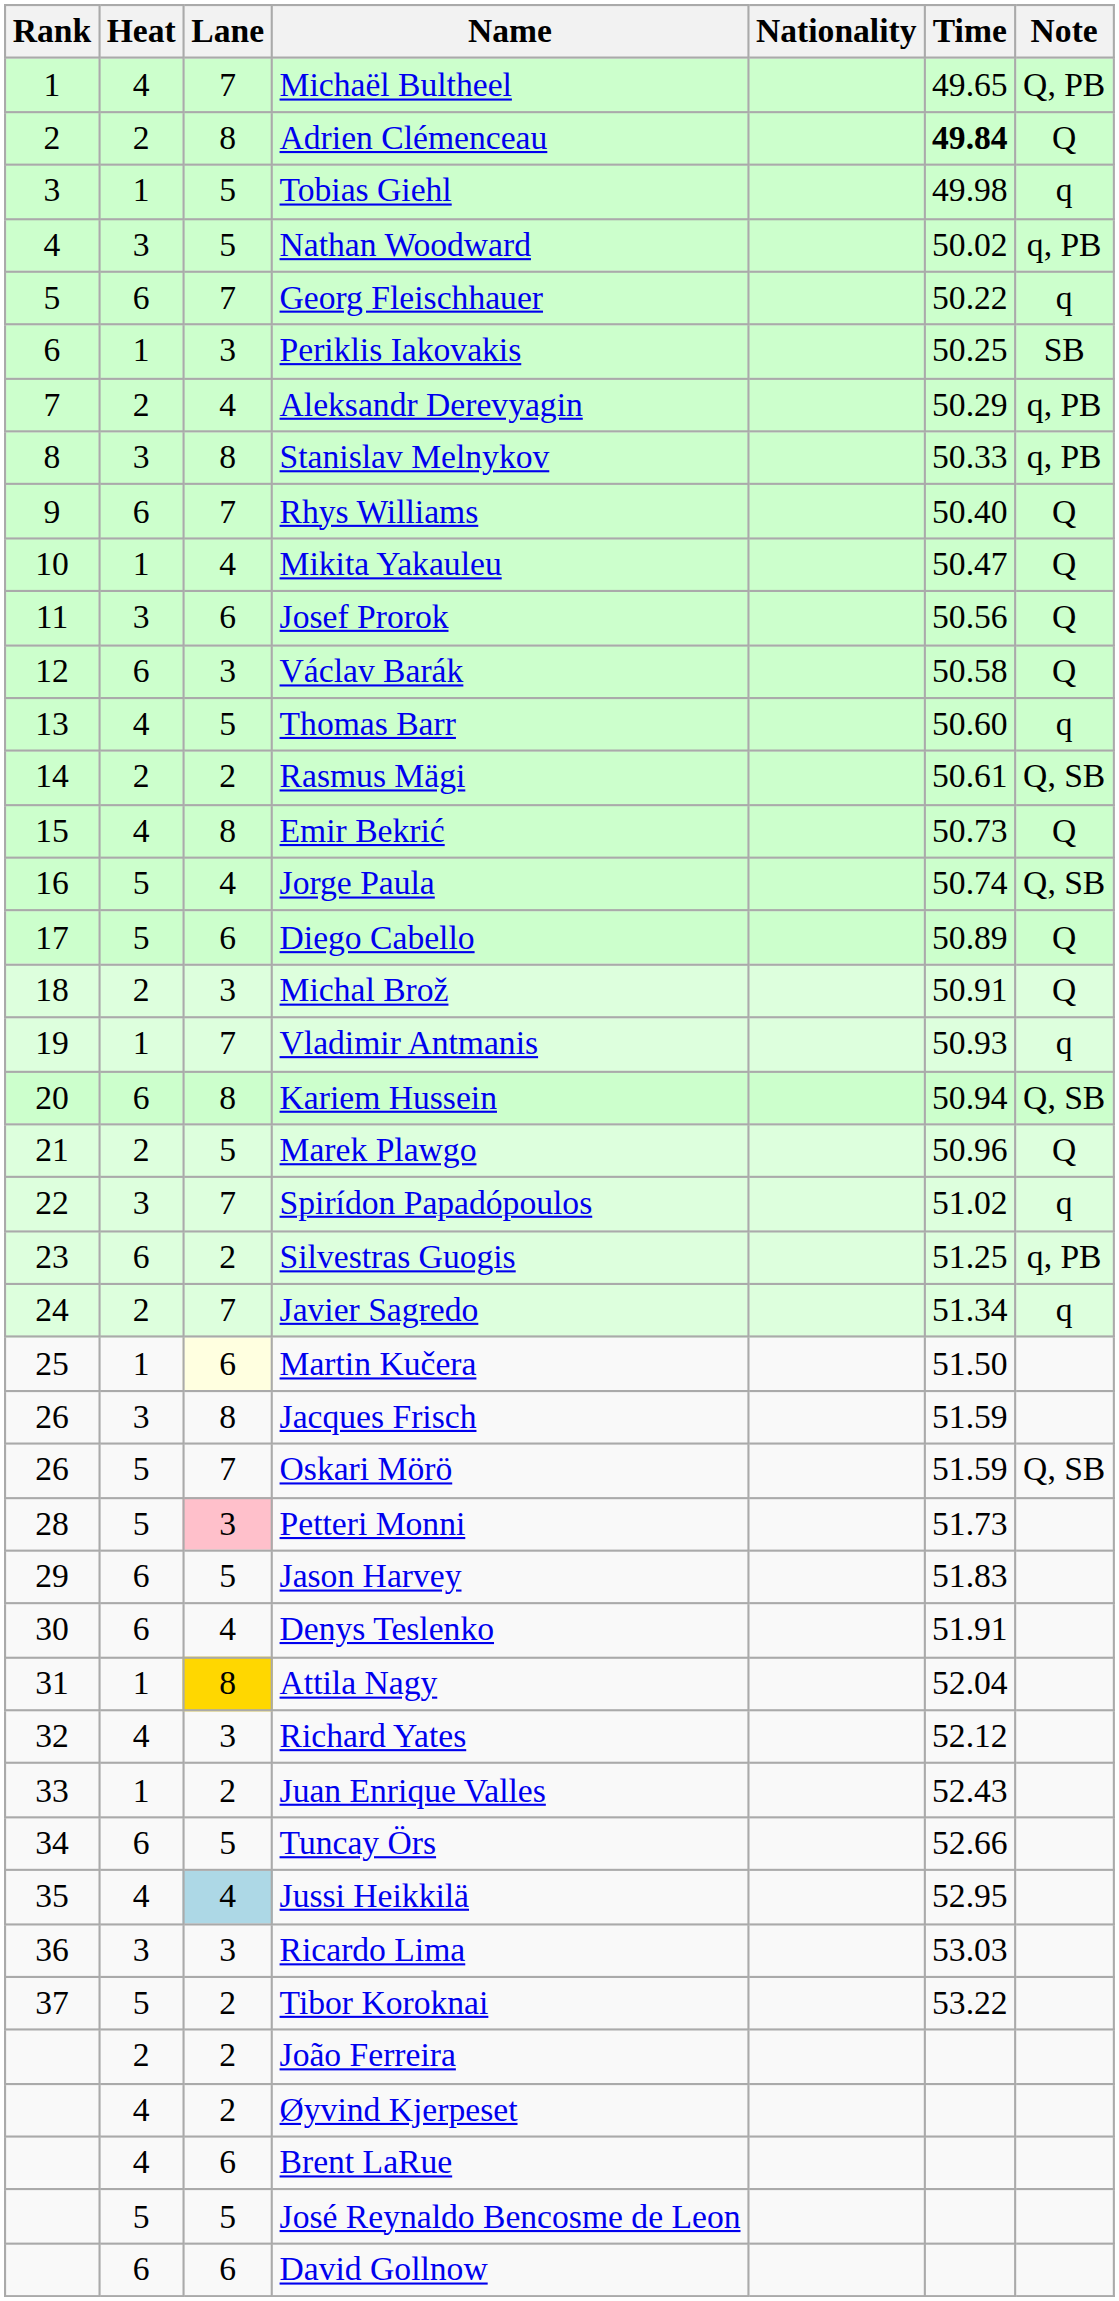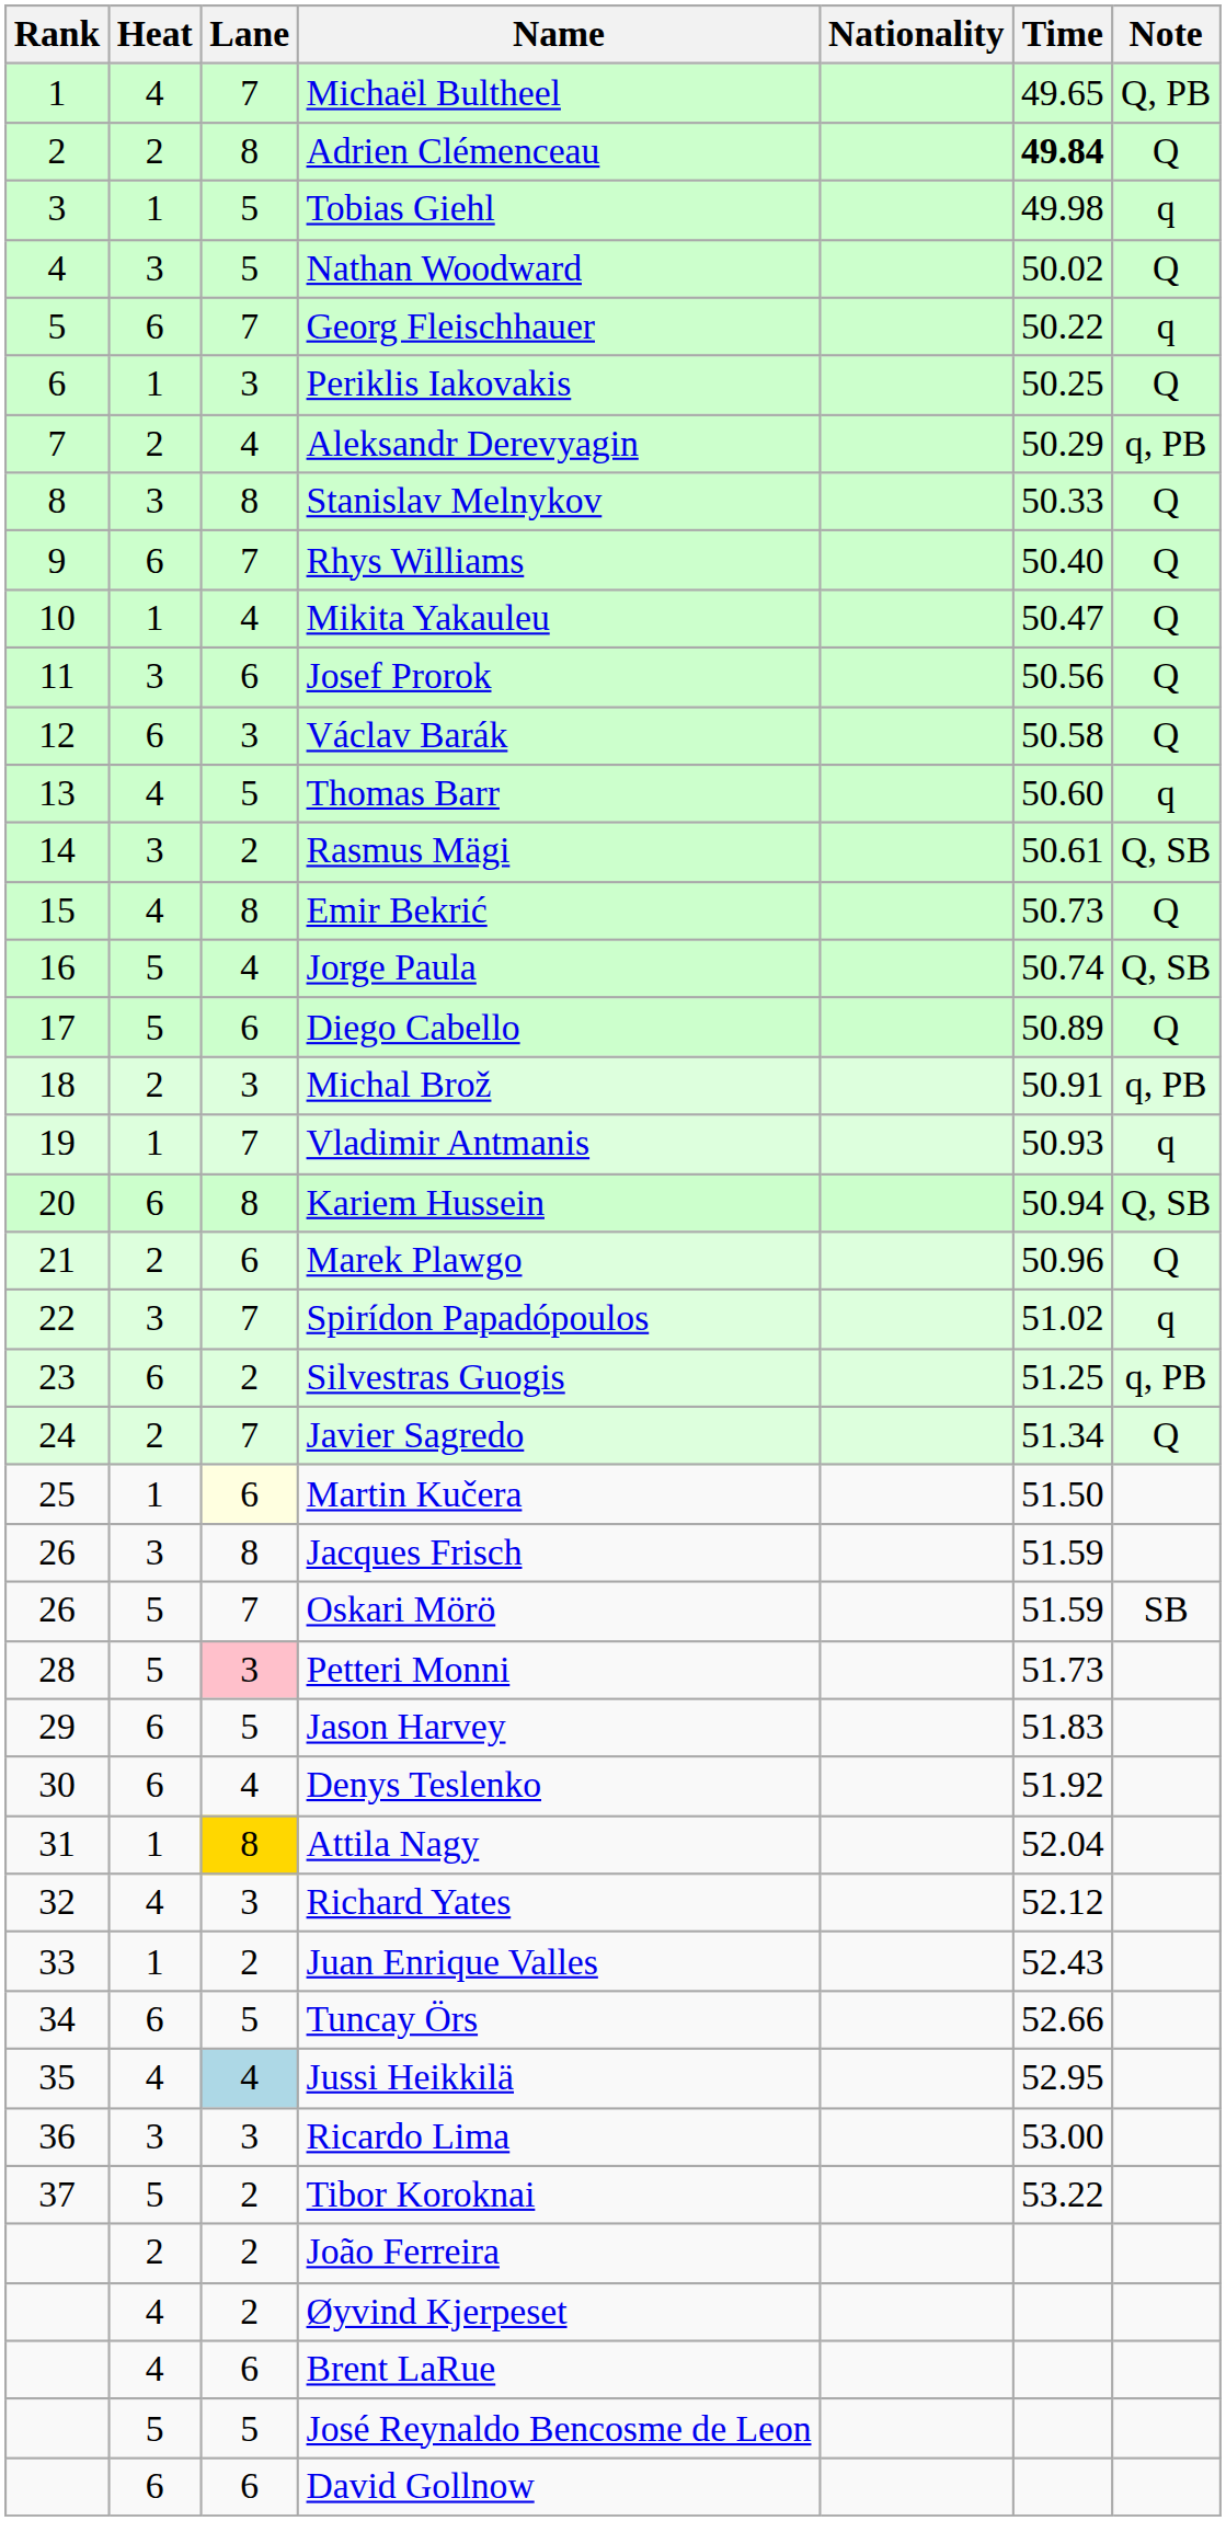Nathan Woodward | Note: q, PB -> Q
Periklis Iakovakis | Note: SB -> Q
Stanislav Melnykov | Note: q, PB -> Q
Rasmus Mägi | Heat: 2 -> 3
Michal Brož | Note: Q -> q, PB
Marek Plawgo | Lane: 5 -> 6
Javier Sagredo | Note: q -> Q
Oskari Mörö | Note: Q, SB -> SB
Denys Teslenko | Time: 51.91 -> 51.92
Ricardo Lima | Time: 53.03 -> 53.00
